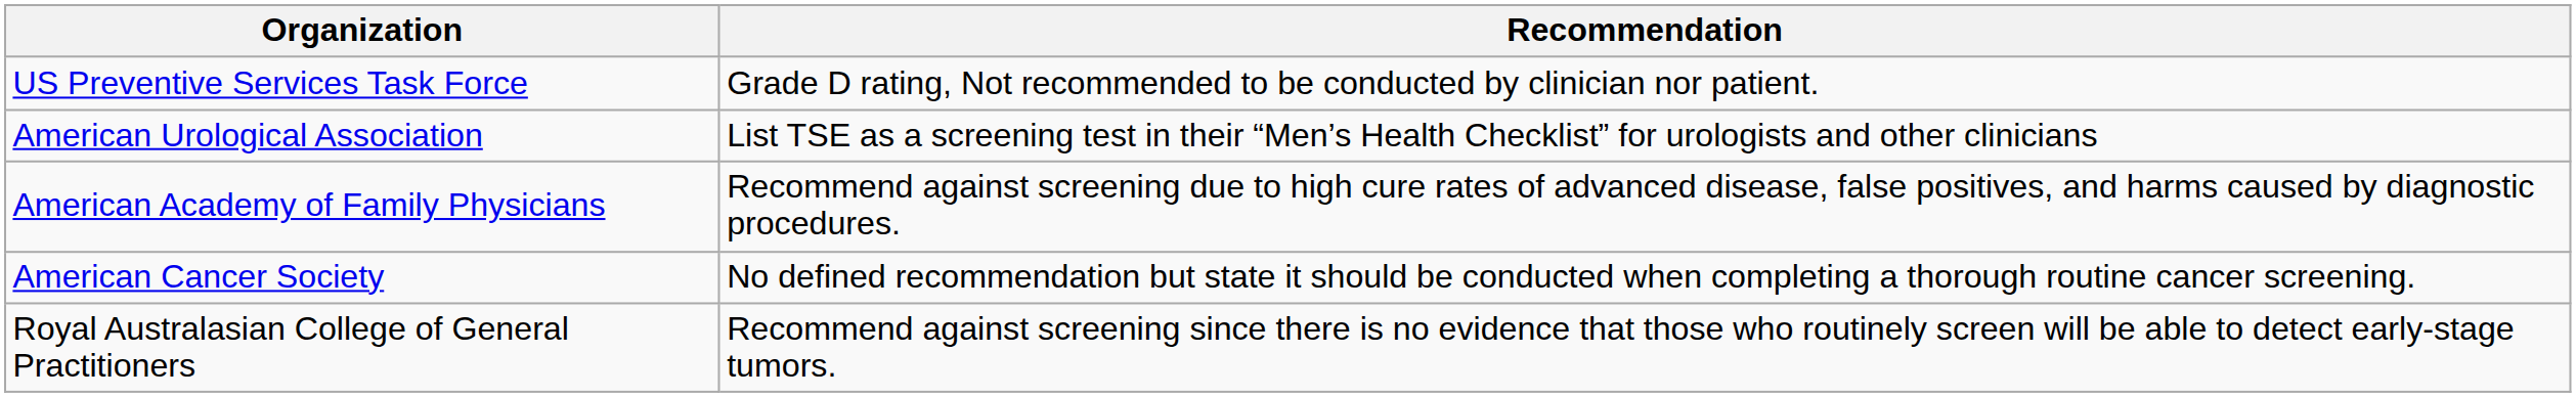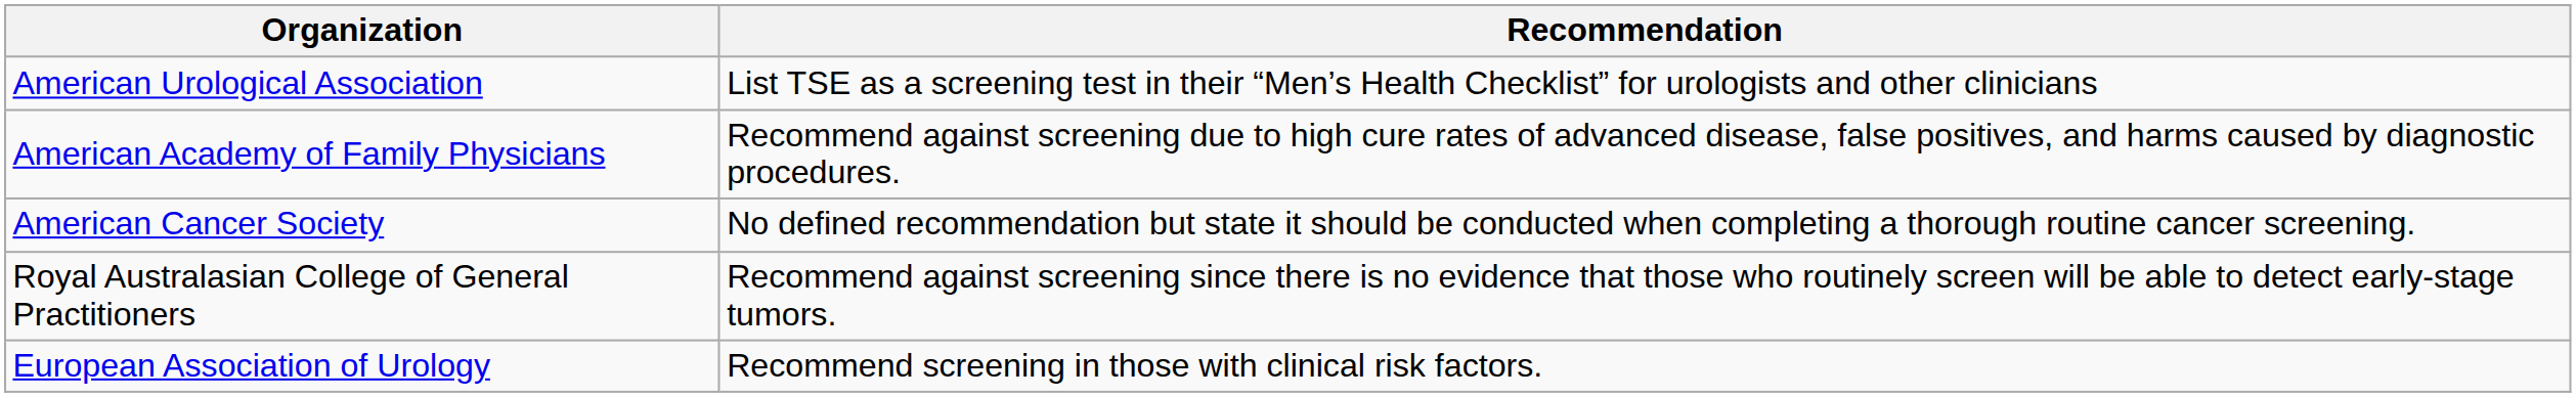- row: US Preventive Services Task Force | Grade D rating, Not recommended to be conducted by clinician nor patient.
+ row: European Association of Urology | Recommend screening in those with clinical risk factors.
